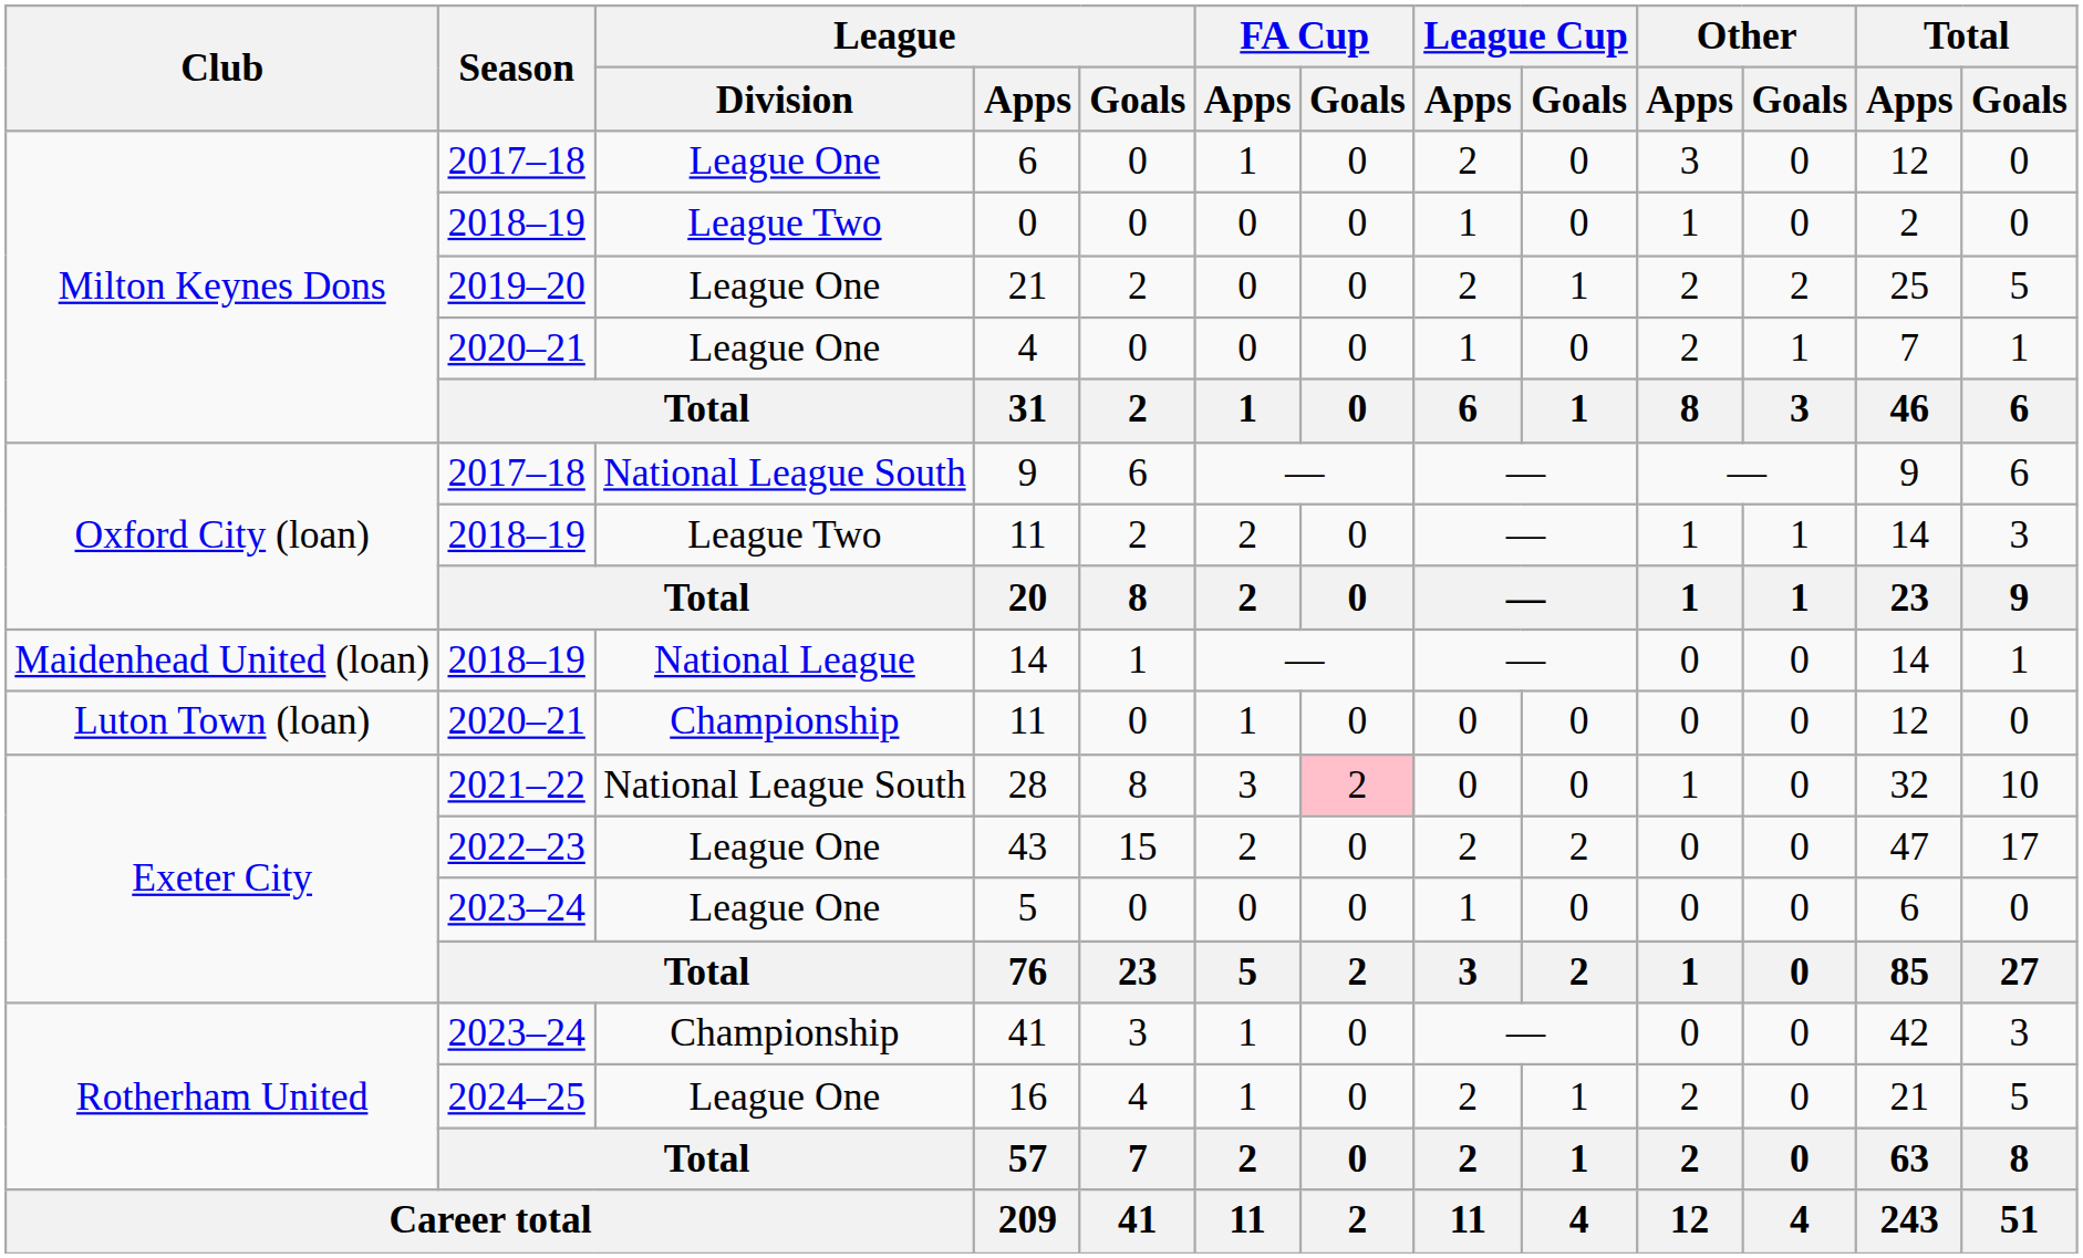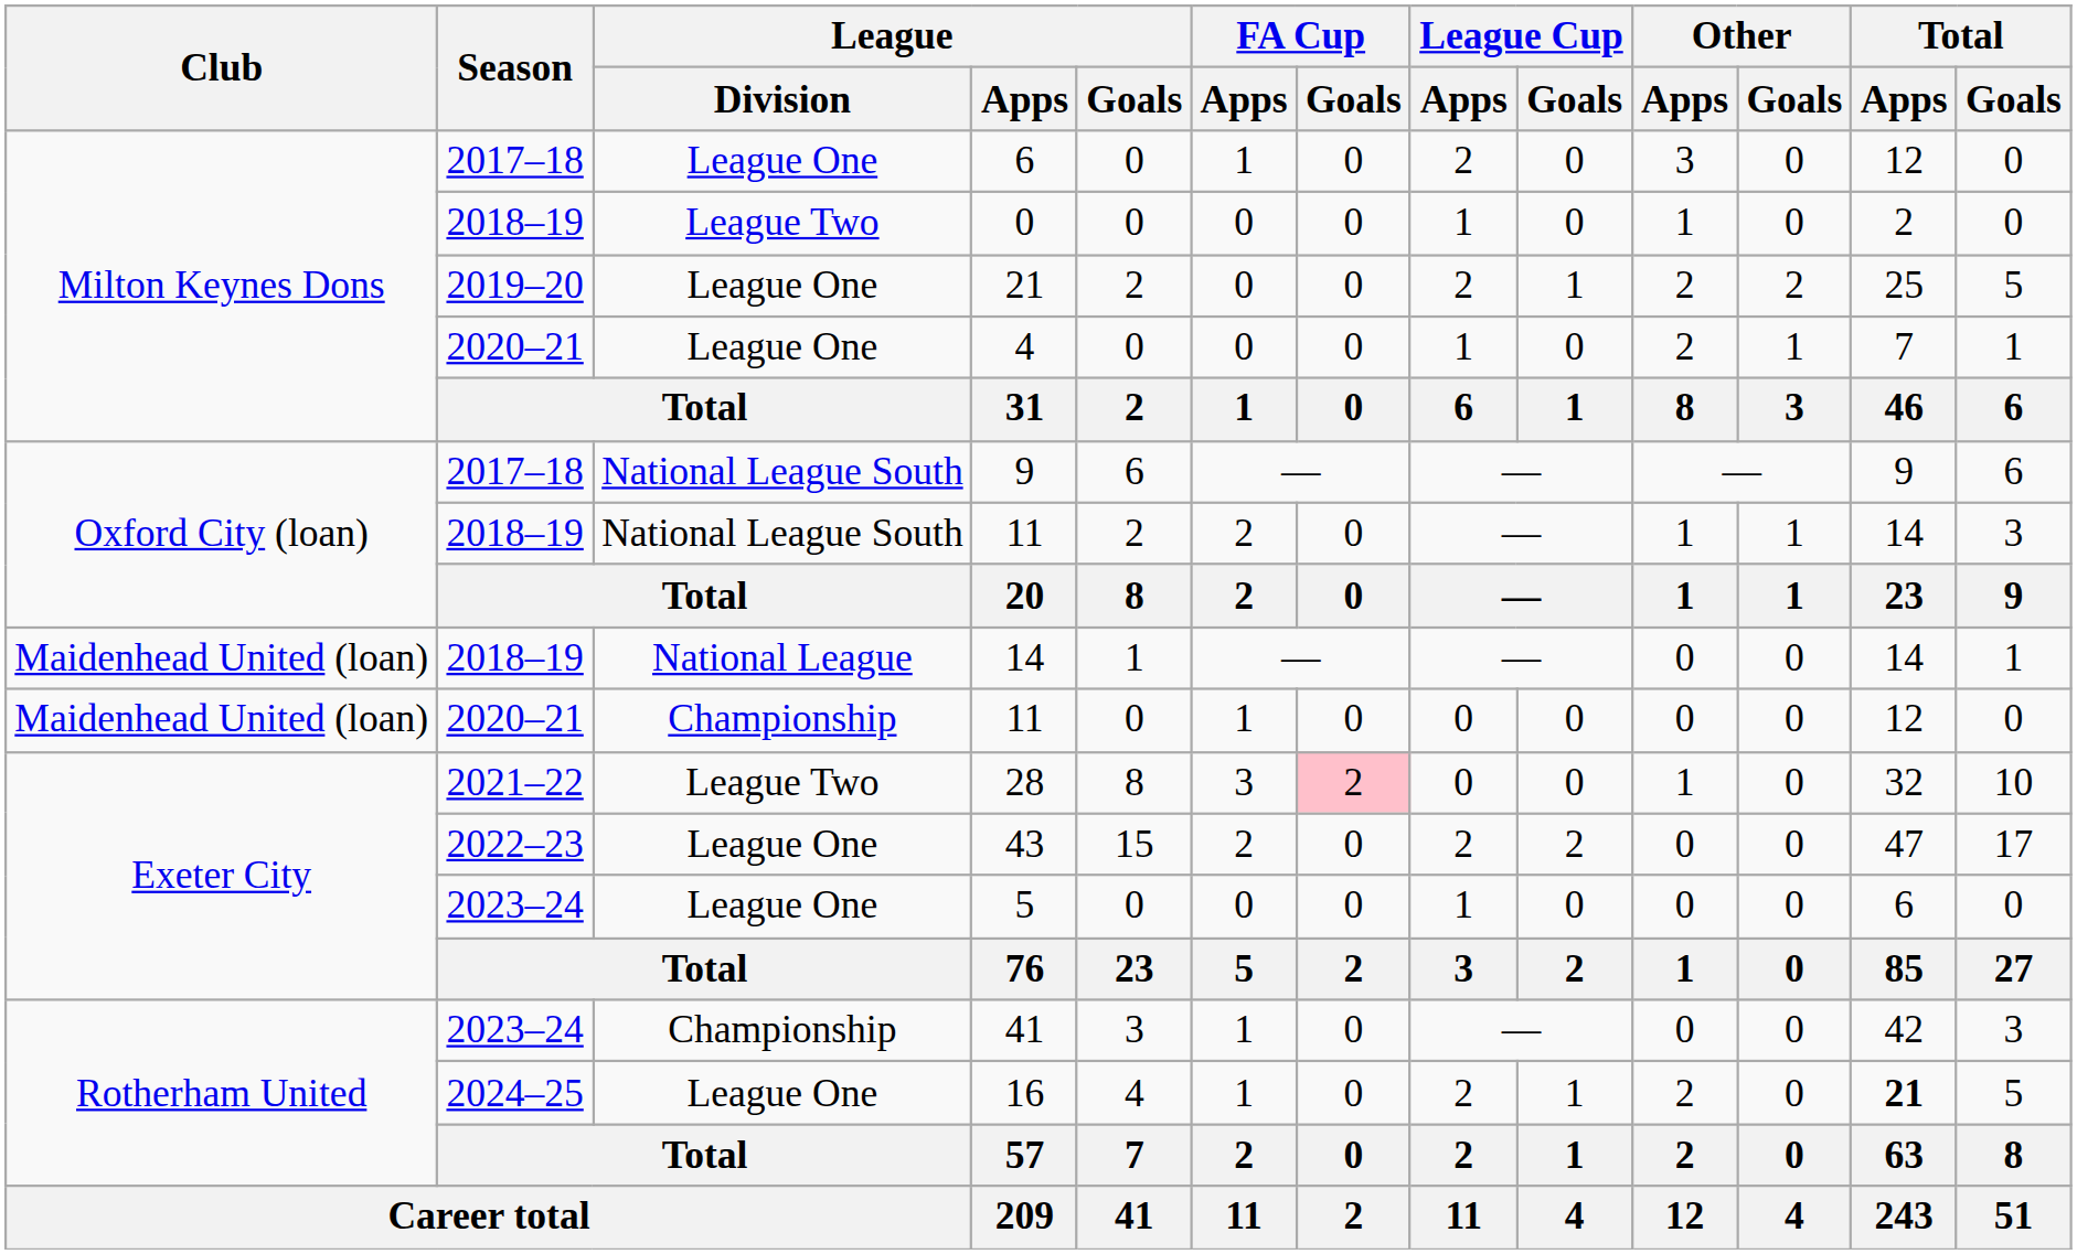2018–19 / 11 | League / Division: League Two -> National League South
2020–21 / 11 | Club: Luton Town (loan) -> Maidenhead United (loan)
28 | League / Division: National League South -> League Two
16 | Total / Apps: normal -> bold
